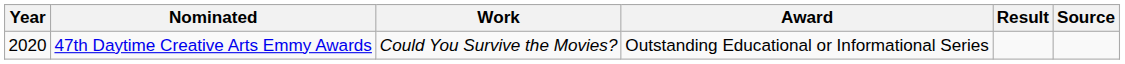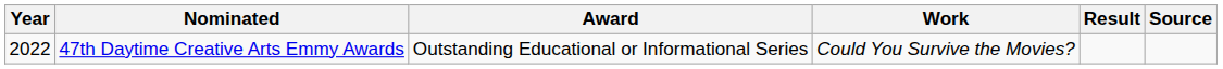columns swapped: Work <-> Award
47th Daytime Creative Arts Emmy Awards | Year: 2020 -> 2022
